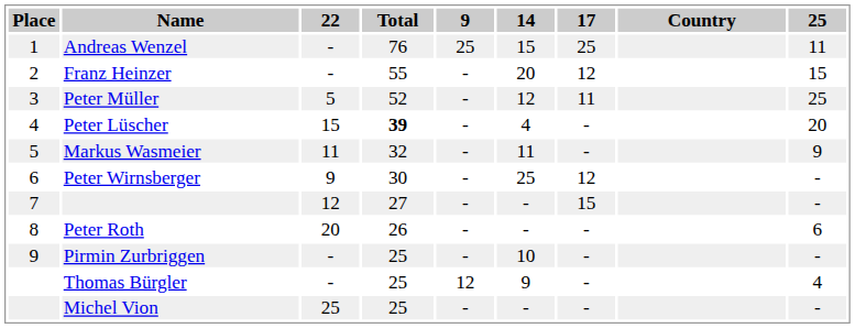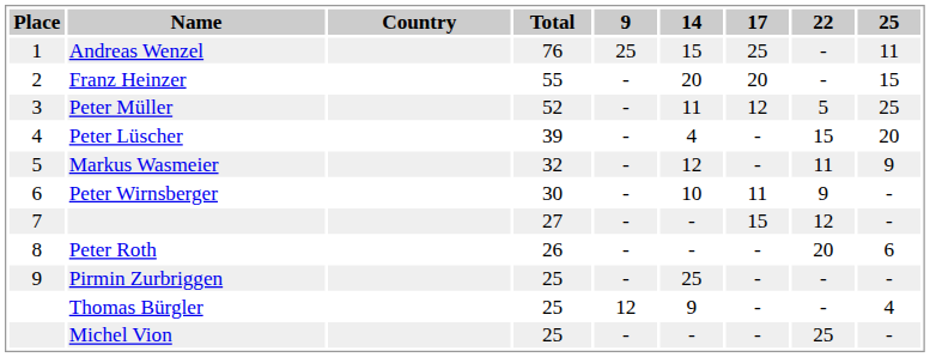columns swapped: Country <-> 22
Franz Heinzer | 17: 12 -> 20
Peter Müller | 14: 12 -> 11
Peter Müller | 17: 11 -> 12
Peter Lüscher | Total: bold -> normal
Markus Wasmeier | 14: 11 -> 12
Peter Wirnsberger | 14: 25 -> 10
Peter Wirnsberger | 17: 12 -> 11
Pirmin Zurbriggen | 14: 10 -> 25
